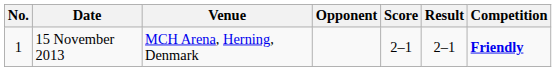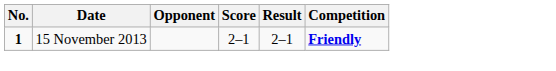- column: Venue | MCH Arena, Herning, Denmark
15 November 2013 | No.: normal -> bold
